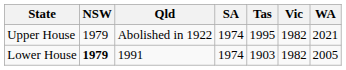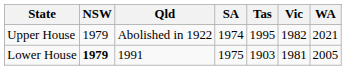Lower House | SA: 1974 -> 1975
Lower House | Vic: 1982 -> 1981
